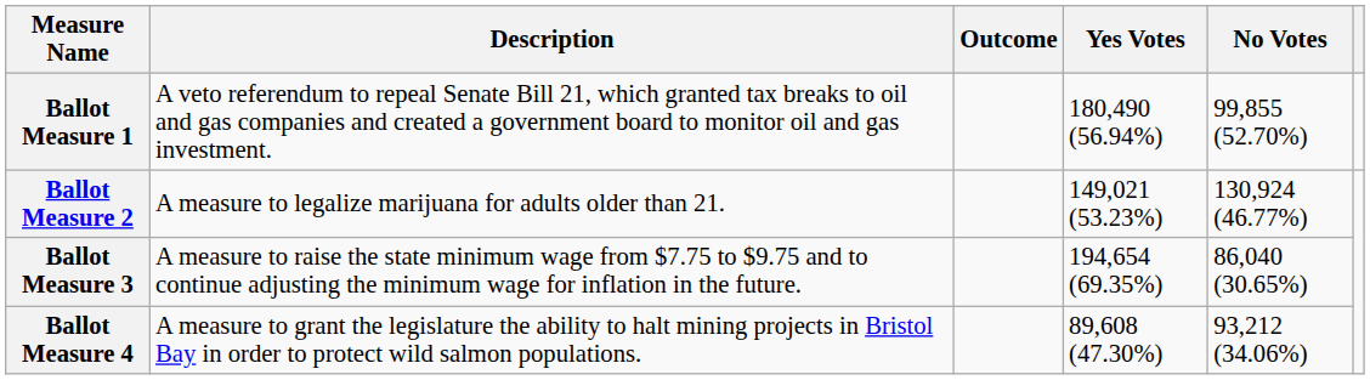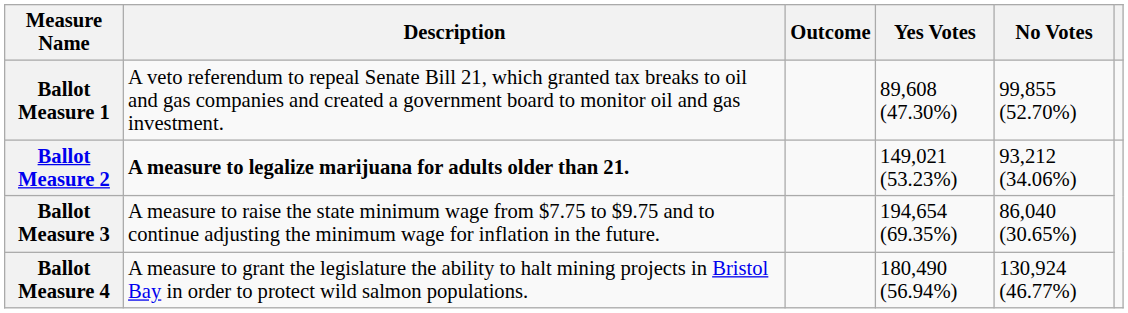Ballot Measure 1 | Yes Votes: 180,490 (56.94%) -> 89,608 (47.30%)
Ballot Measure 2 | Description: normal -> bold
Ballot Measure 2 | No Votes: 130,924 (46.77%) -> 93,212 (34.06%)
Ballot Measure 4 | Yes Votes: 89,608 (47.30%) -> 180,490 (56.94%)
Ballot Measure 4 | No Votes: 93,212 (34.06%) -> 130,924 (46.77%)
